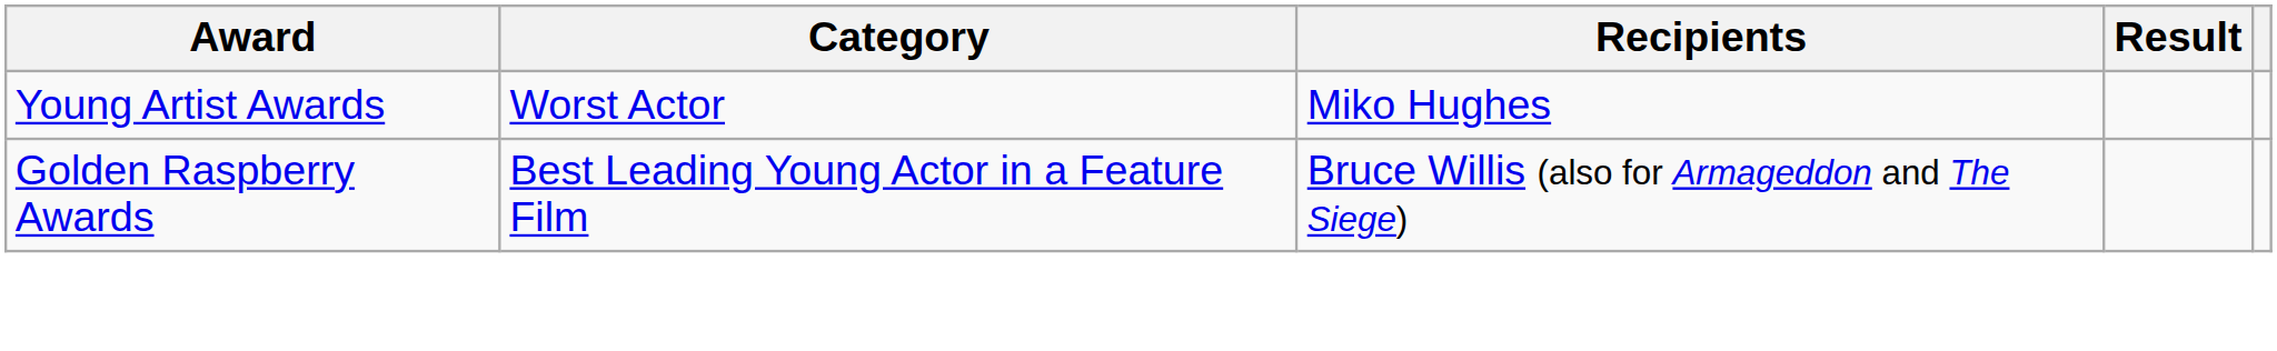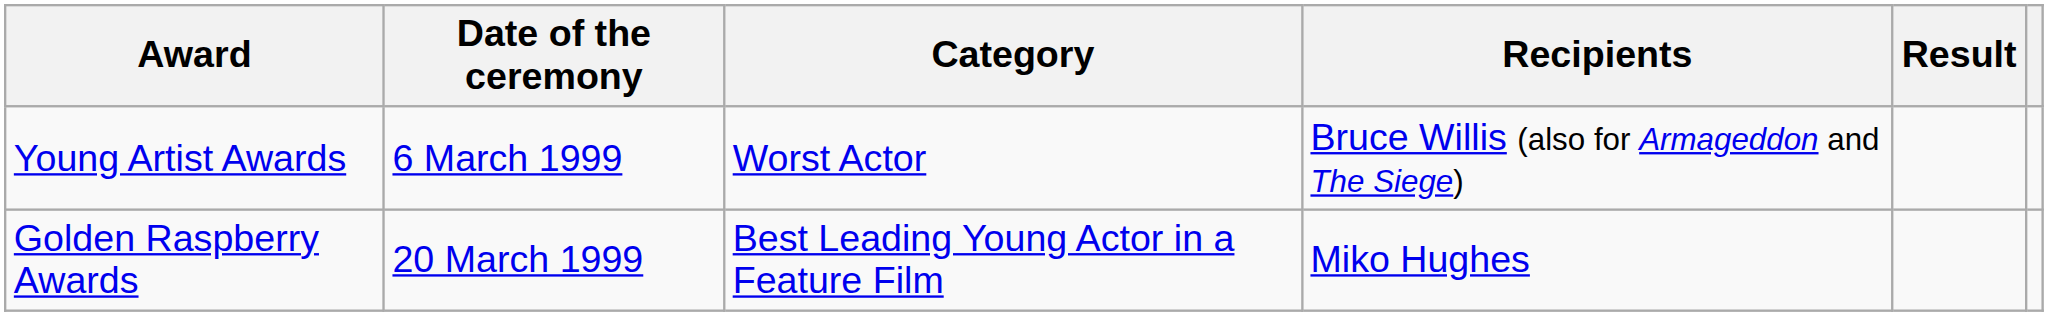+ column: Date of the ceremony | 6 March 1999 | 20 March 1999
Young Artist Awards | Recipients: Miko Hughes -> Bruce Willis (also for Armageddon and The Siege)
Golden Raspberry Awards | Recipients: Bruce Willis (also for Armageddon and The Siege) -> Miko Hughes
